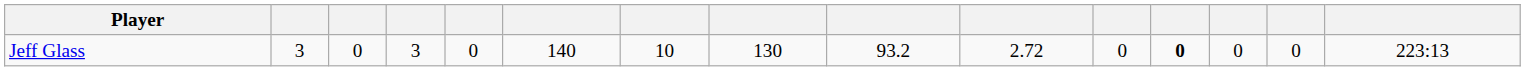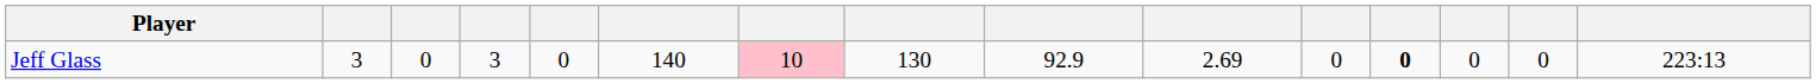Jeff Glass | column 7: no background -> pink background
Jeff Glass | column 9: 93.2 -> 92.9
Jeff Glass | column 10: 2.72 -> 2.69
